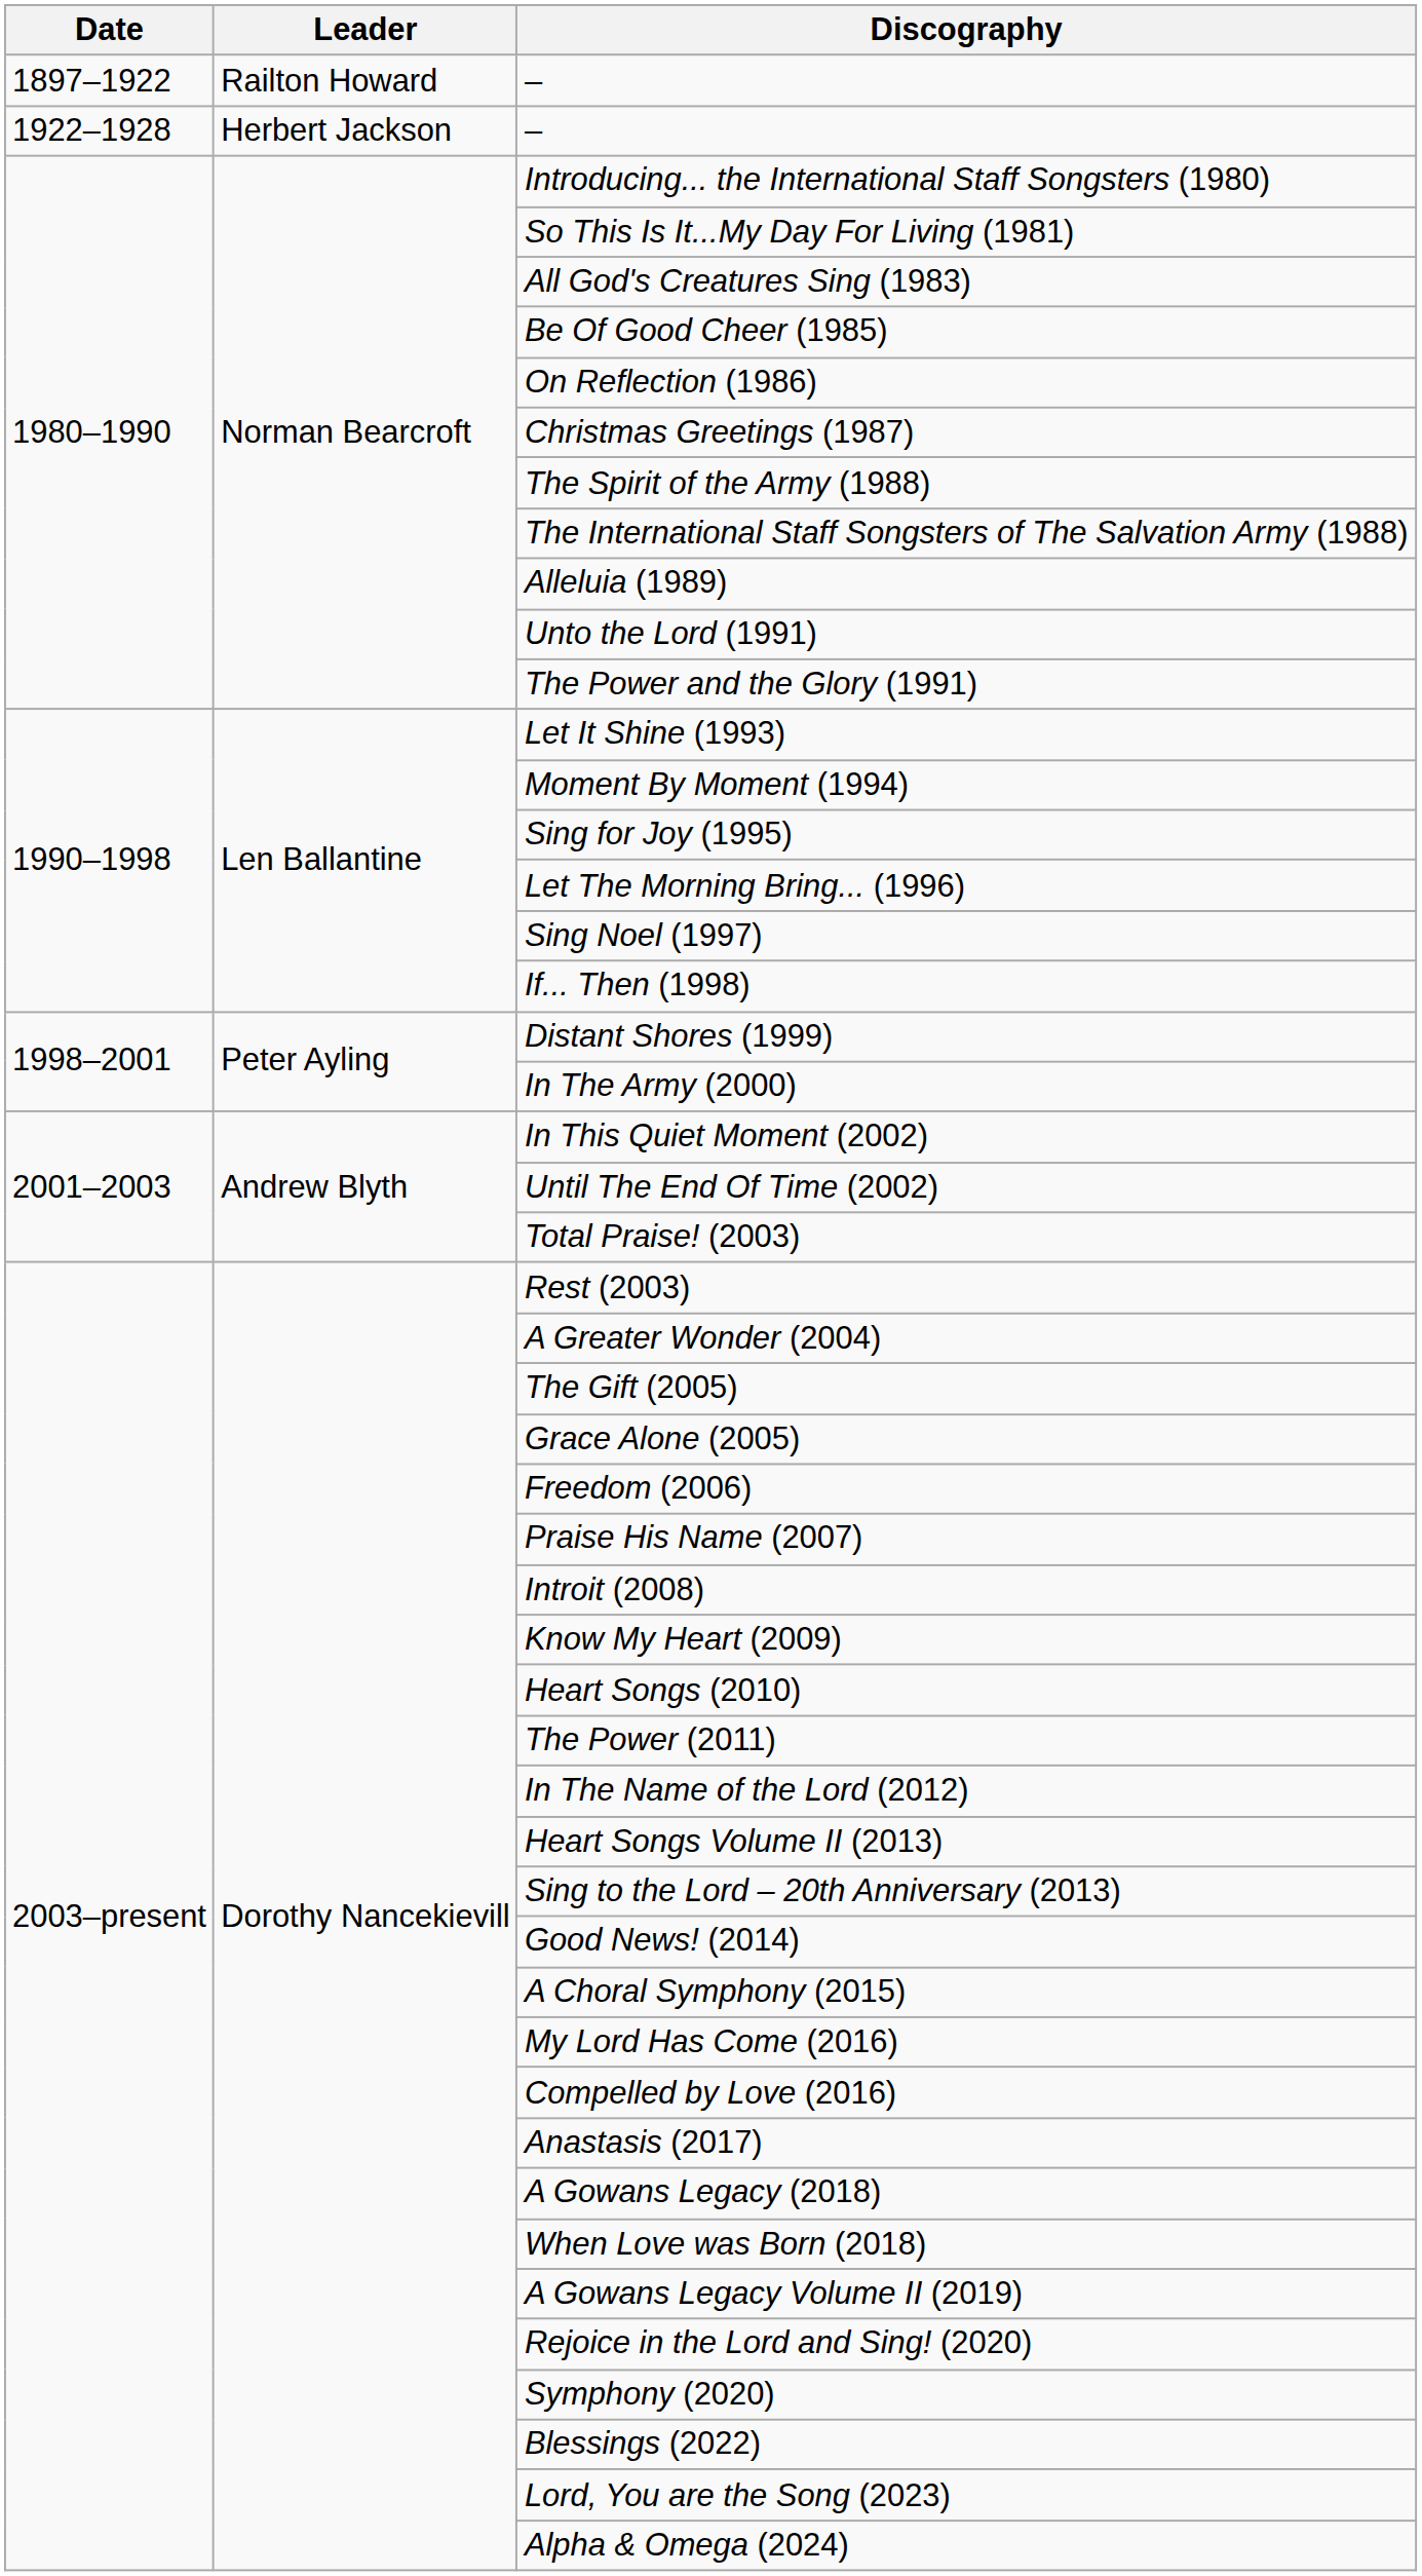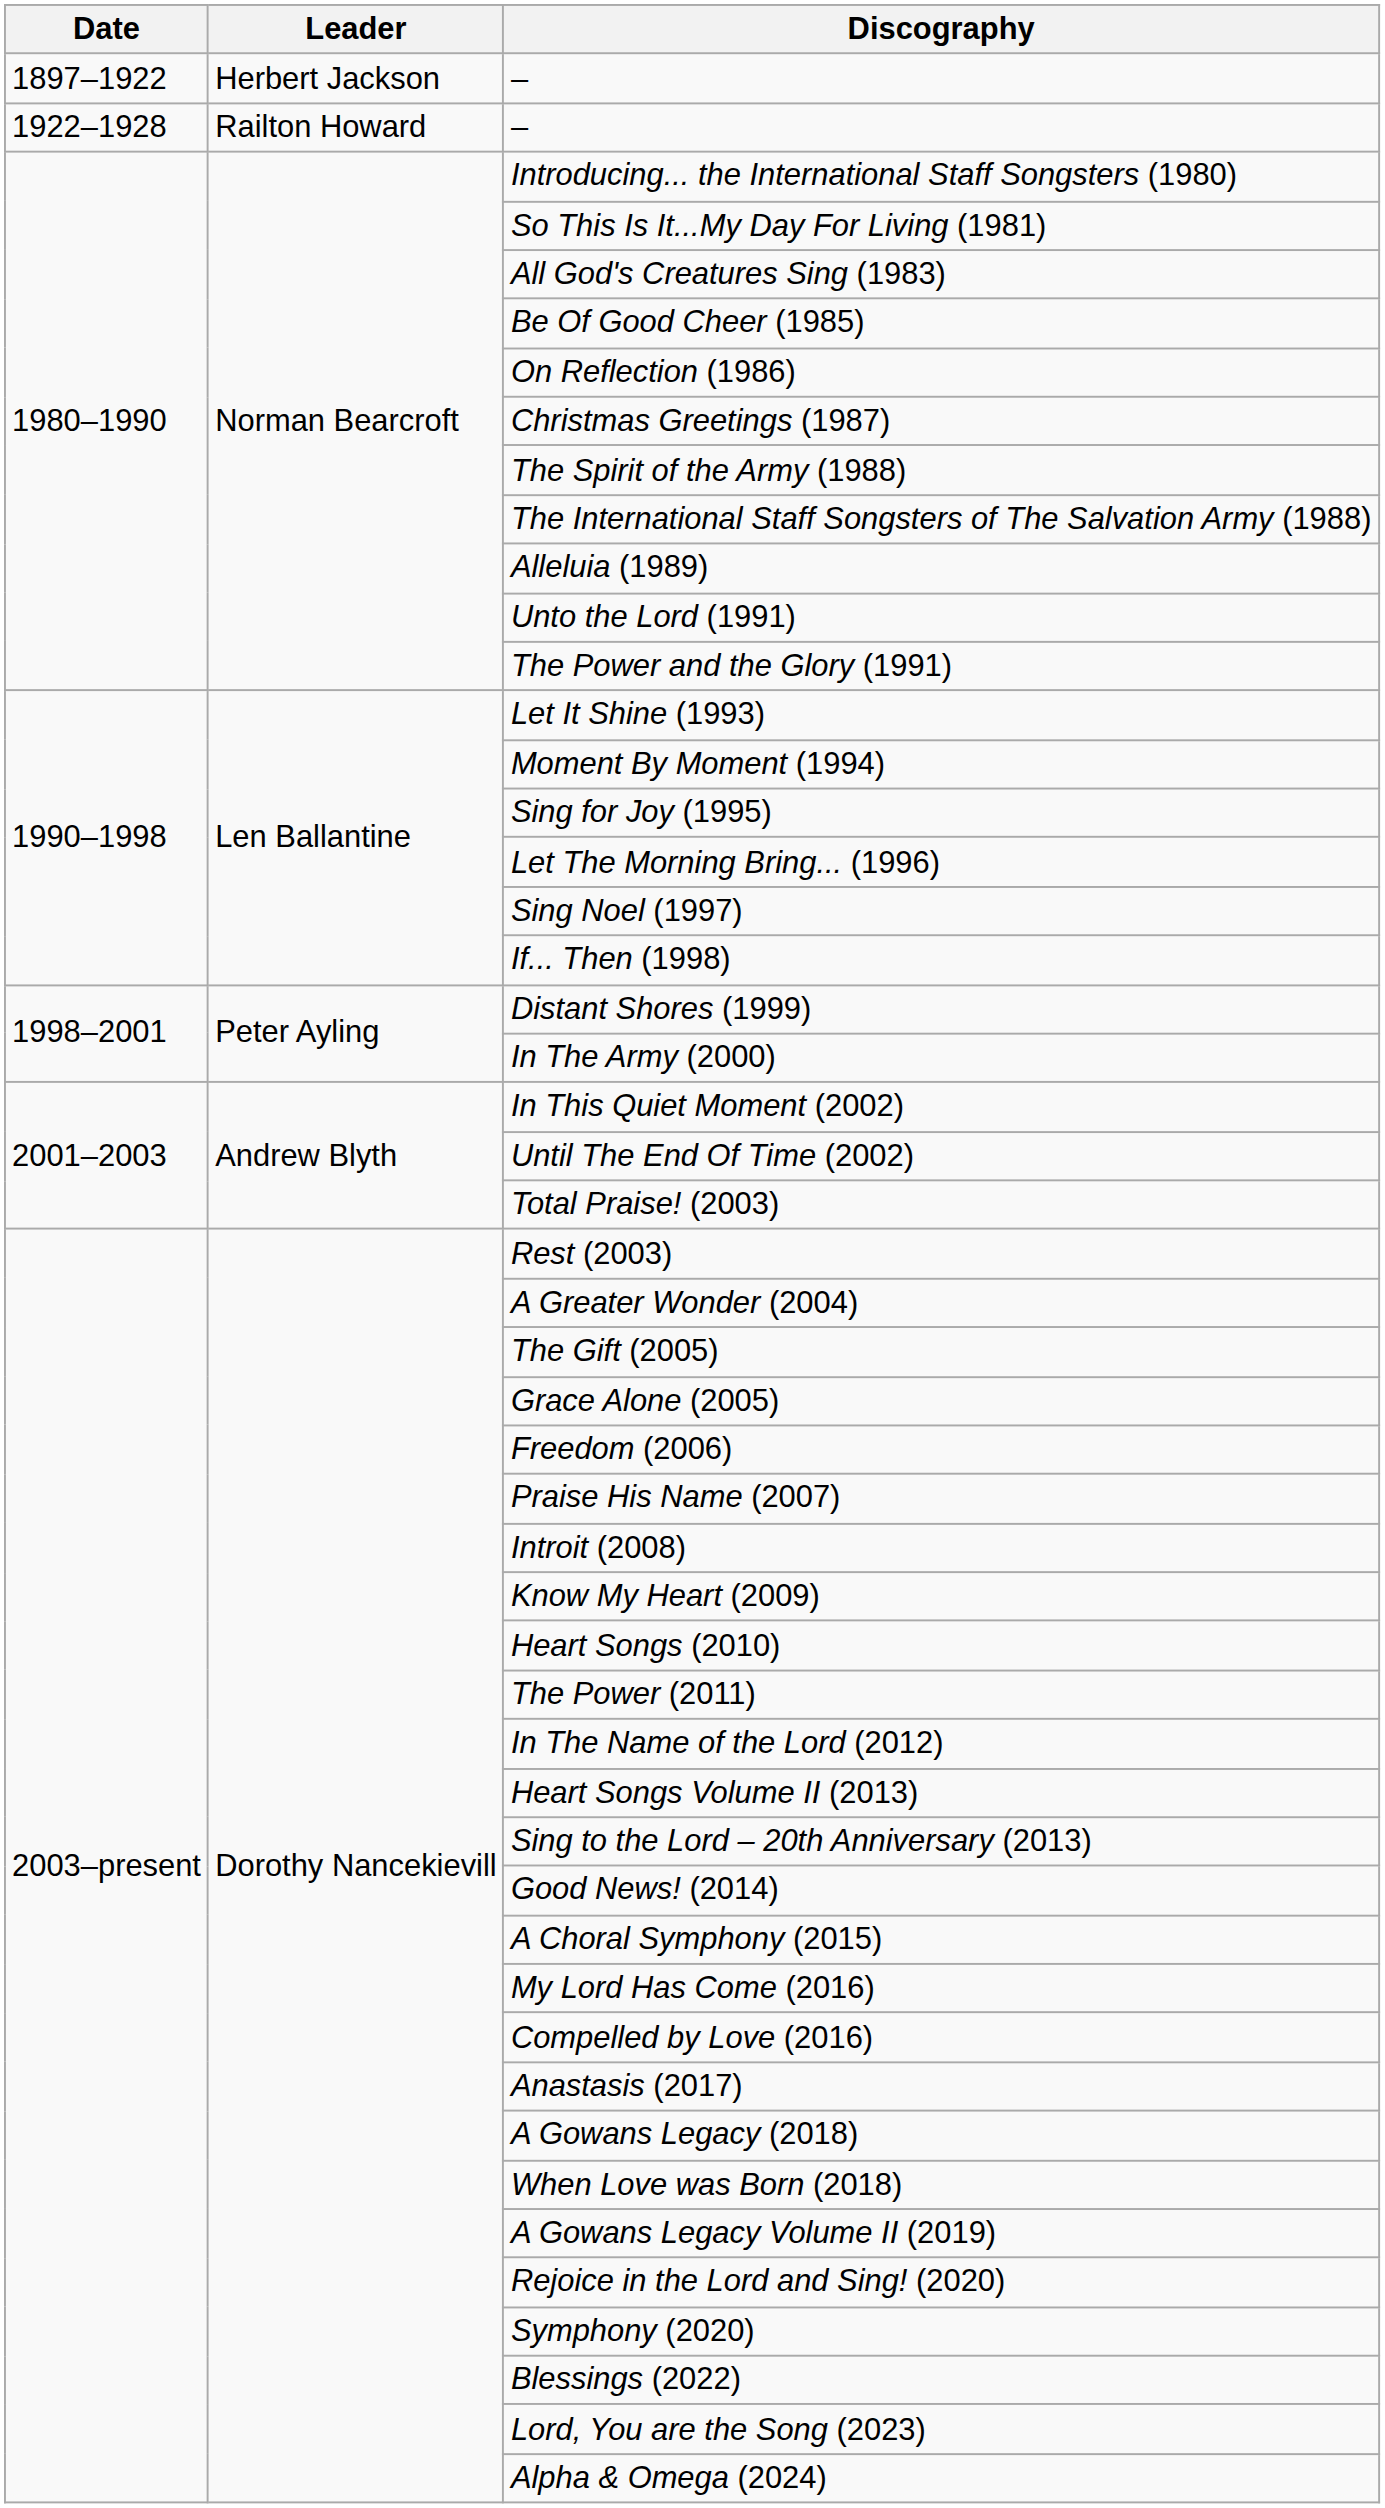1897–1922 / – | Leader: Railton Howard -> Herbert Jackson
1922–1928 / – | Leader: Herbert Jackson -> Railton Howard
